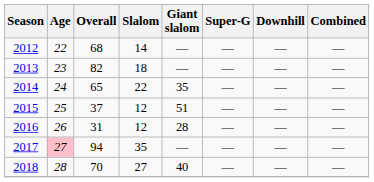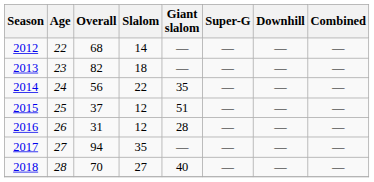2014 | Overall: 65 -> 56
2017 | Age: pink background -> no background
